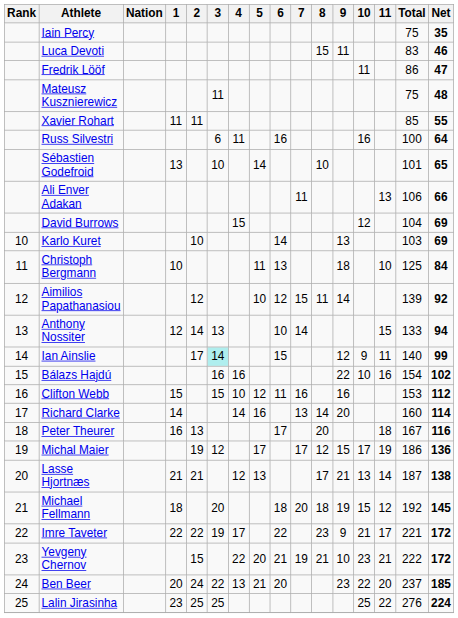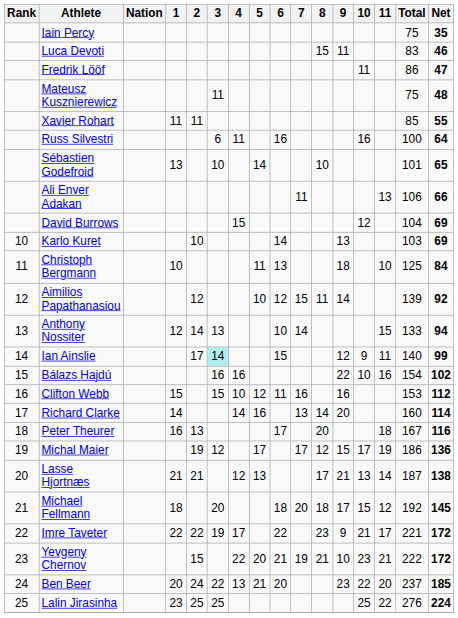Michael Fellmann | 9: 19 -> 17
